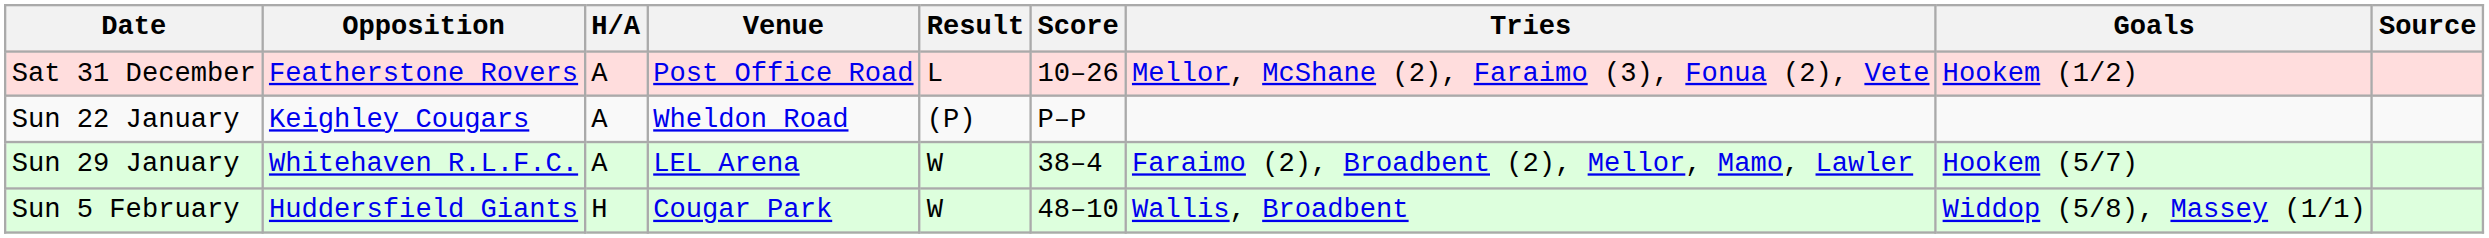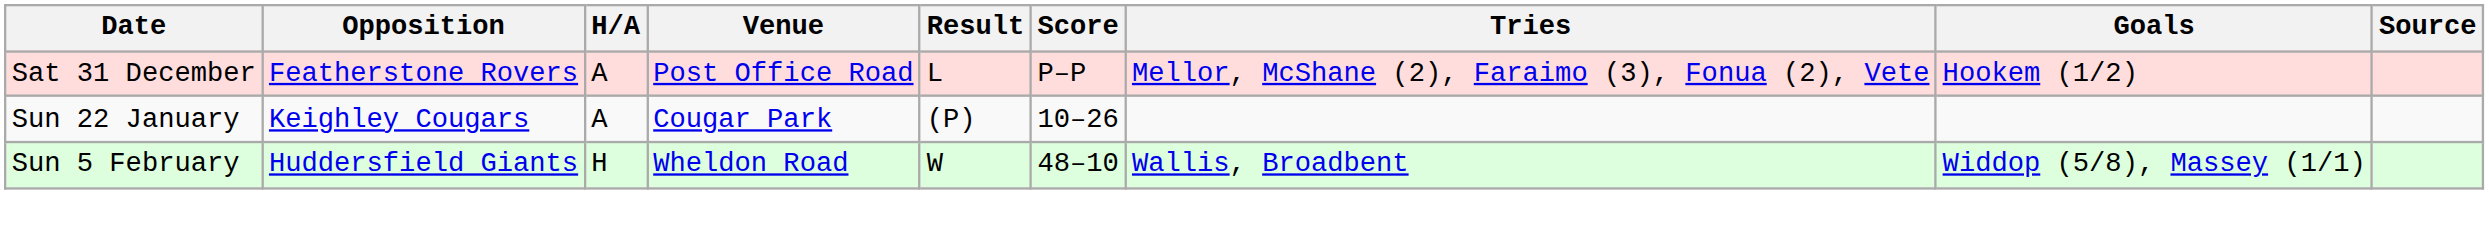Sat 31 December | Score: 10–26 -> P–P
Sun 22 January | Venue: Wheldon Road -> Cougar Park
Sun 22 January | Score: P–P -> 10–26
- row: Sun 29 January | Whitehaven R.L.F.C. | A | LEL Arena | W | 38–4 | Faraimo (2), Broadbent (2), Mellor, Mamo, Lawler | Hookem (5/7)
Sun 5 February | Venue: Cougar Park -> Wheldon Road
